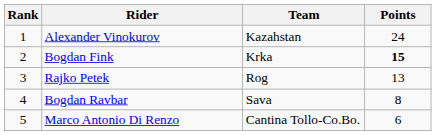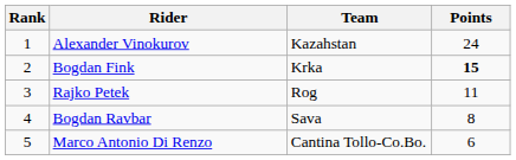Rajko Petek | Points: 13 -> 11
